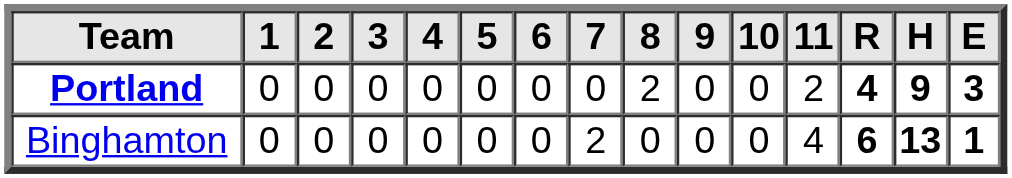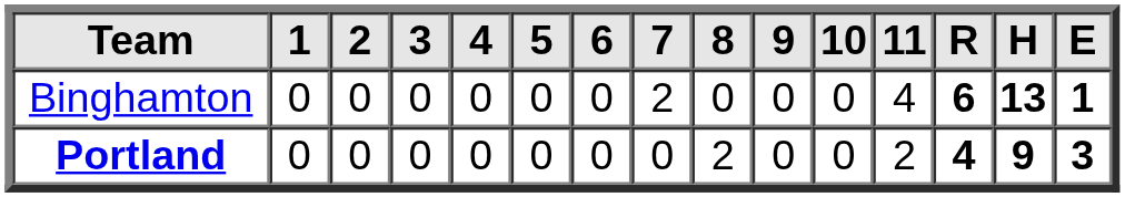rows swapped: Binghamton <-> Portland
